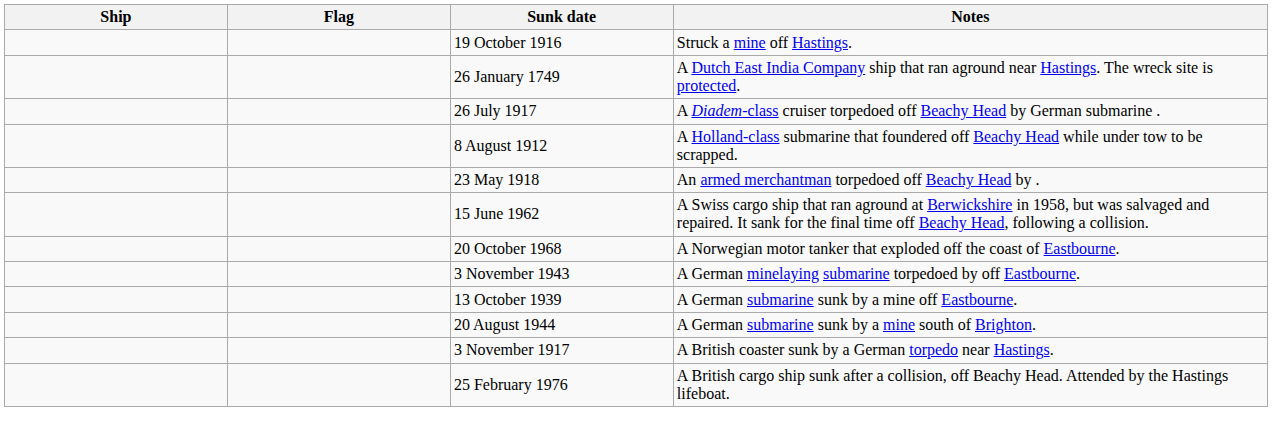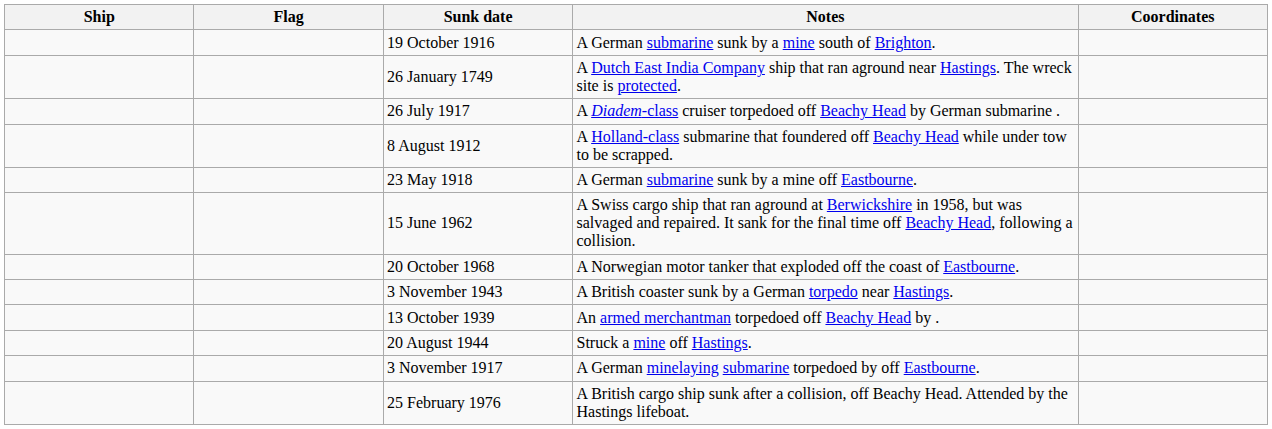+ column: Coordinates
19 October 1916 | Notes: Struck a mine off Hastings. -> A German submarine sunk by a mine south of Brighton.
23 May 1918 | Notes: An armed merchantman torpedoed off Beachy Head by . -> A German submarine sunk by a mine off Eastbourne.
3 November 1943 | Notes: A German minelaying submarine torpedoed by off Eastbourne. -> A British coaster sunk by a German torpedo near Hastings.
13 October 1939 | Notes: A German submarine sunk by a mine off Eastbourne. -> An armed merchantman torpedoed off Beachy Head by .
20 August 1944 | Notes: A German submarine sunk by a mine south of Brighton. -> Struck a mine off Hastings.
3 November 1917 | Notes: A British coaster sunk by a German torpedo near Hastings. -> A German minelaying submarine torpedoed by off Eastbourne.
